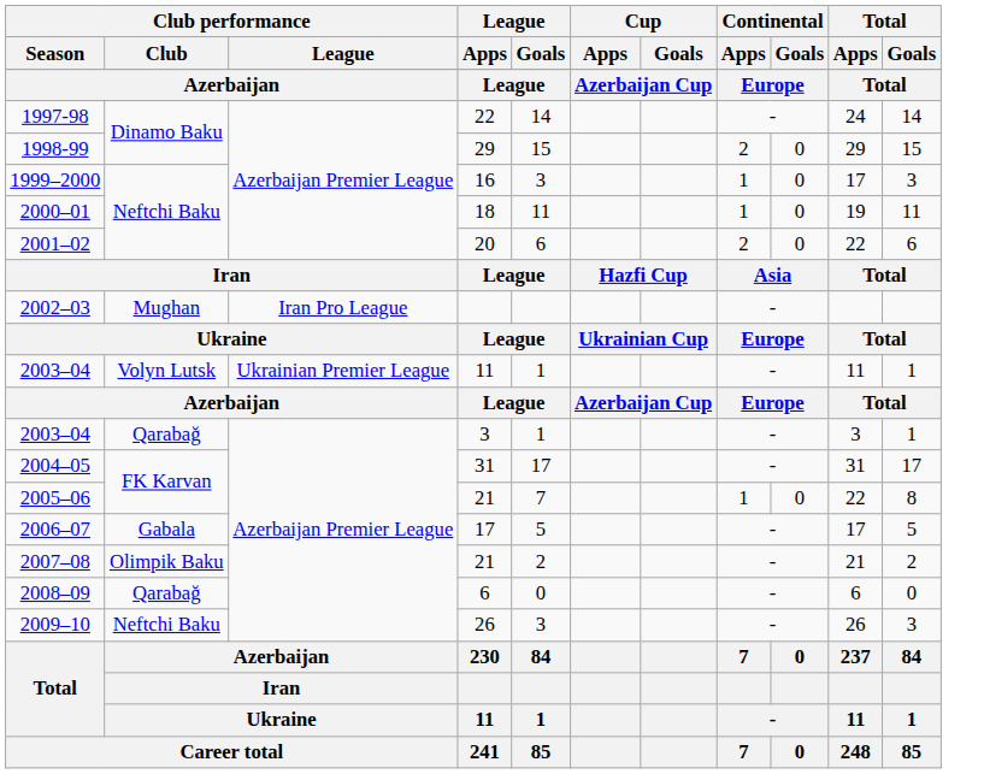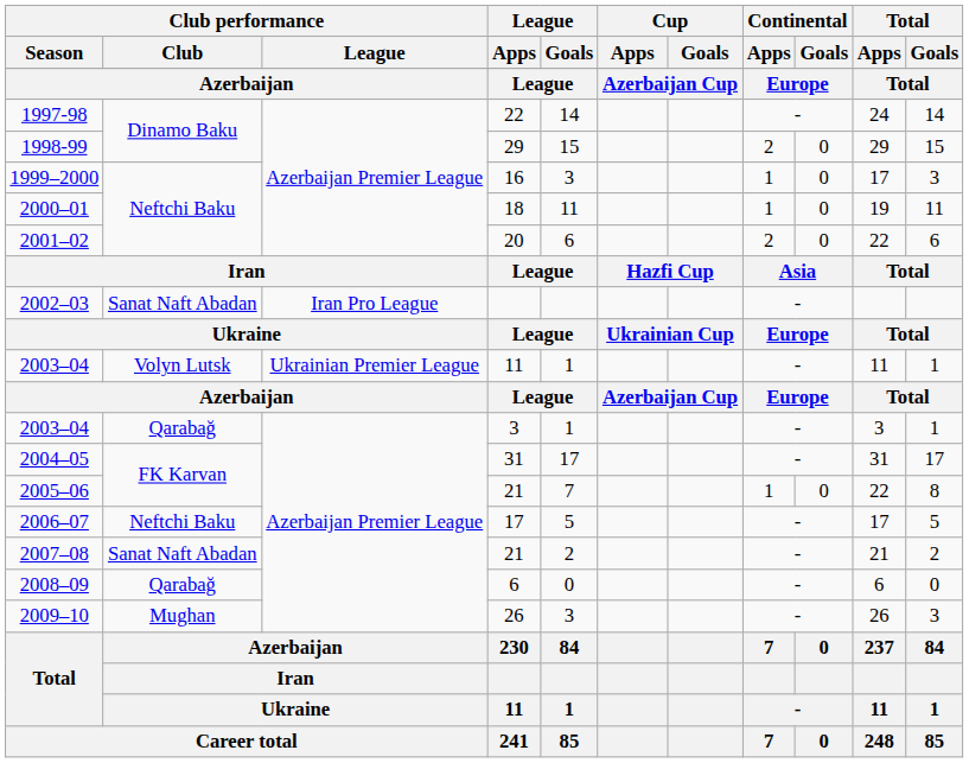2002–03 | Club performance / Club: Mughan -> Sanat Naft Abadan
2006–07 | Club performance / Club: Gabala -> Neftchi Baku
2007–08 | Club performance / Club: Olimpik Baku -> Sanat Naft Abadan
2009–10 | Club performance / Club: Neftchi Baku -> Mughan
